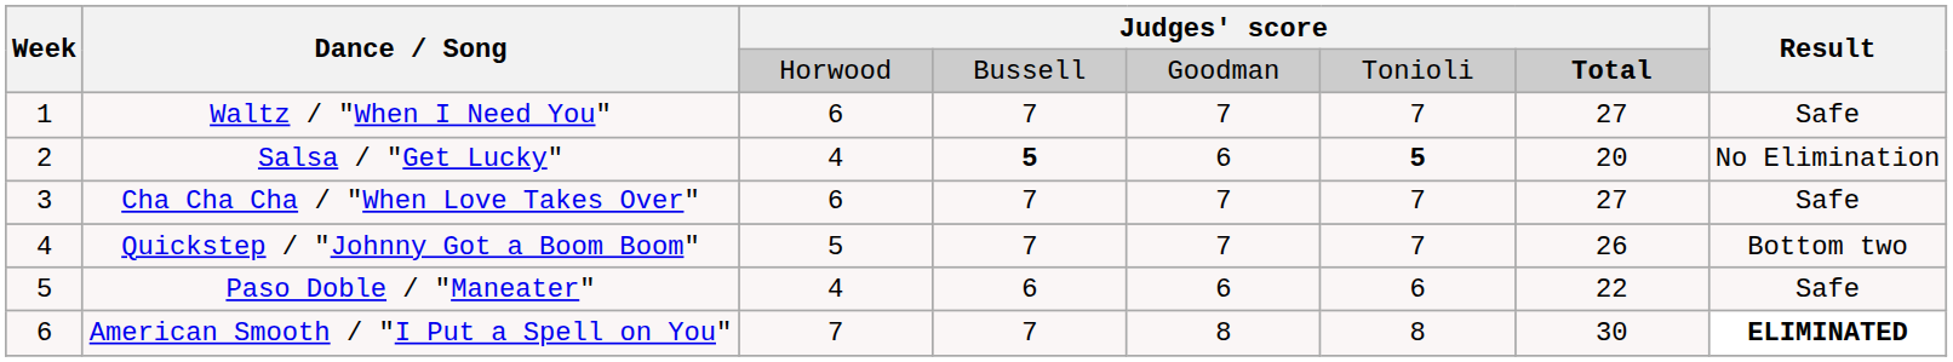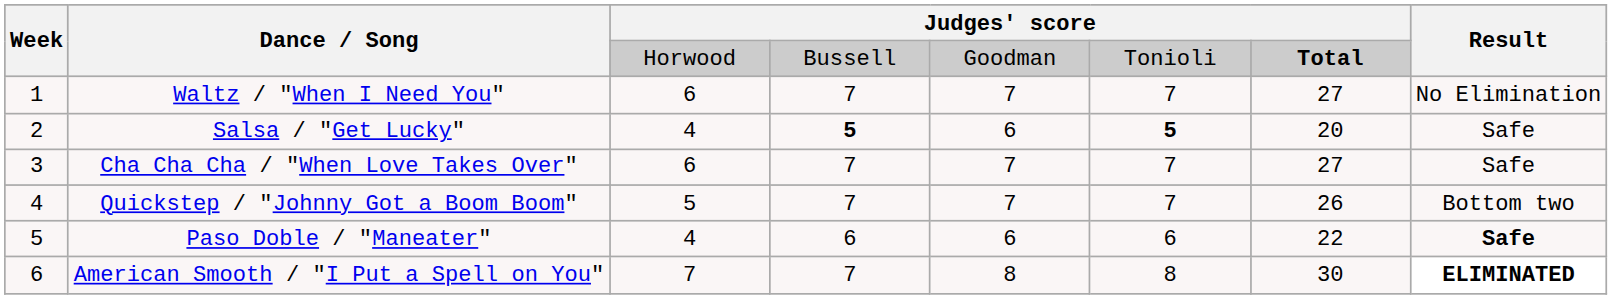Waltz / "When I Need You" | Result: Safe -> No Elimination
Salsa / "Get Lucky" | Result: No Elimination -> Safe
Paso Doble / "Maneater" | Result: normal -> bold
